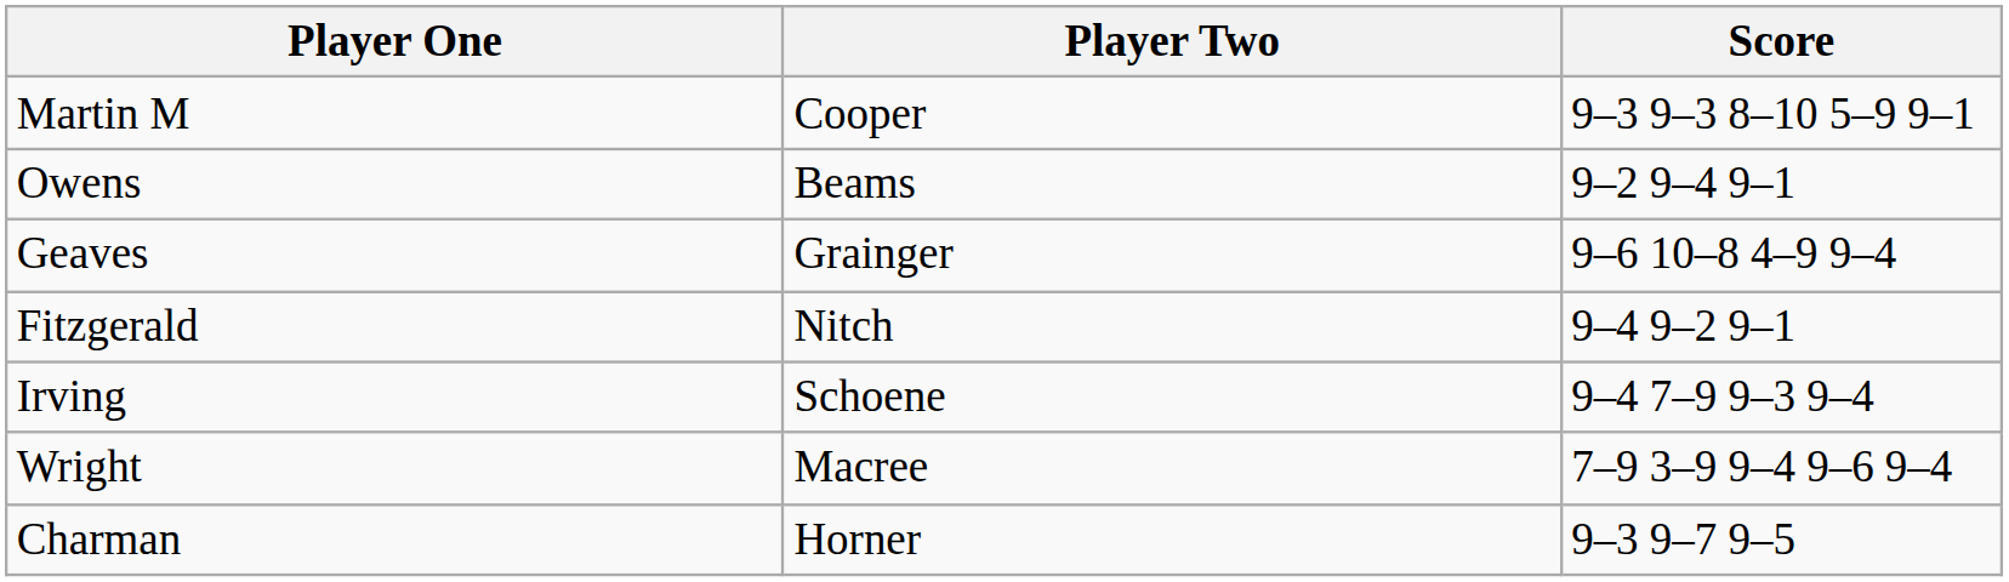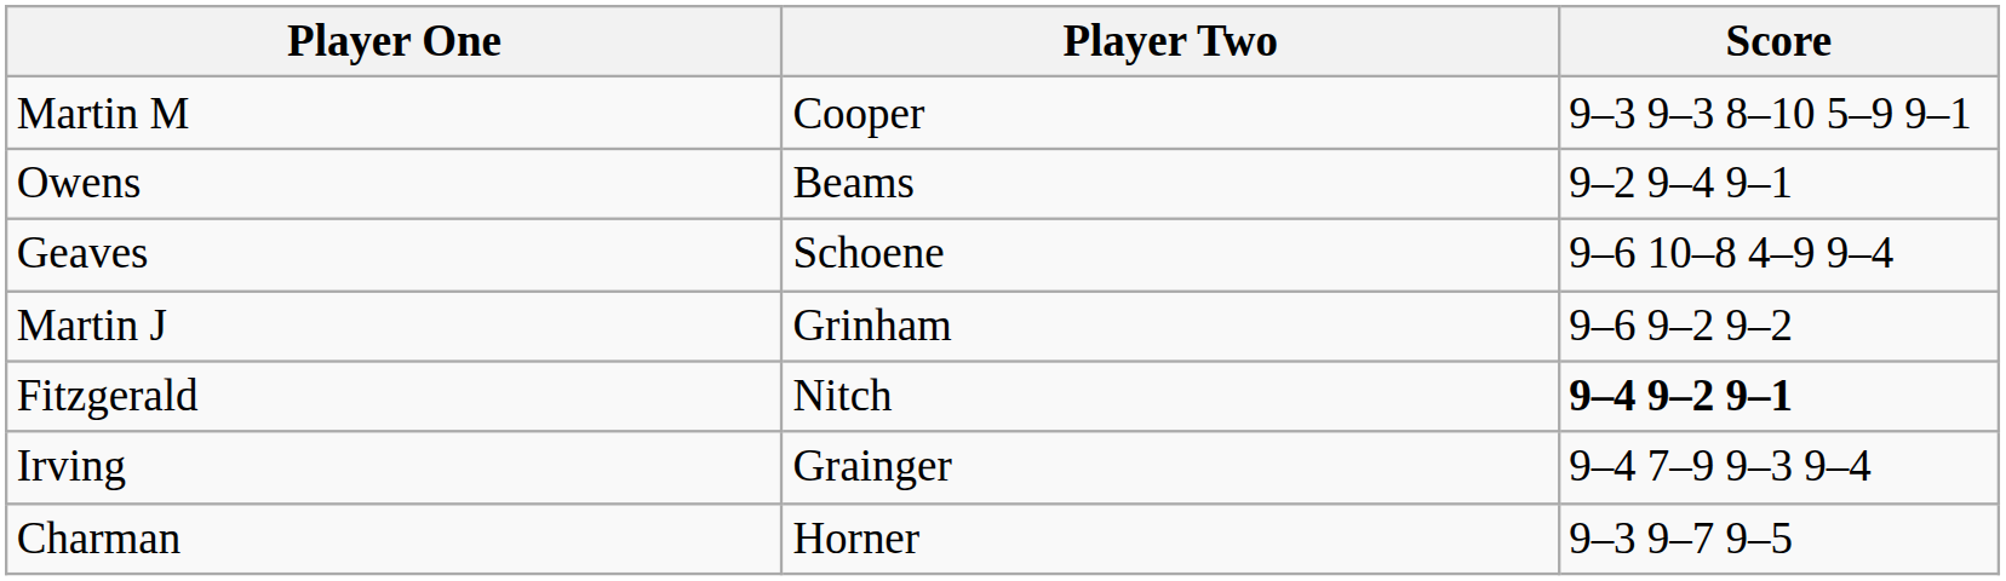Geaves | Player Two: Grainger -> Schoene
+ row: Martin J | Grinham | 9–6 9–2 9–2
Fitzgerald | Score: normal -> bold
Irving | Player Two: Schoene -> Grainger
- row: Wright | Macree | 7–9 3–9 9–4 9–6 9–4
